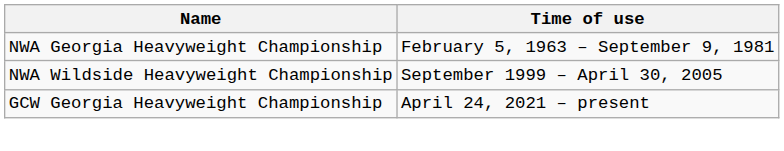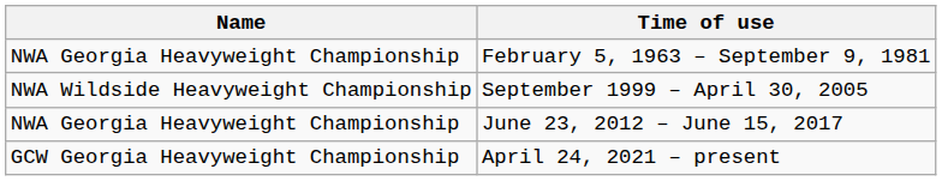+ row: NWA Georgia Heavyweight Championship | June 23, 2012 – June 15, 2017
